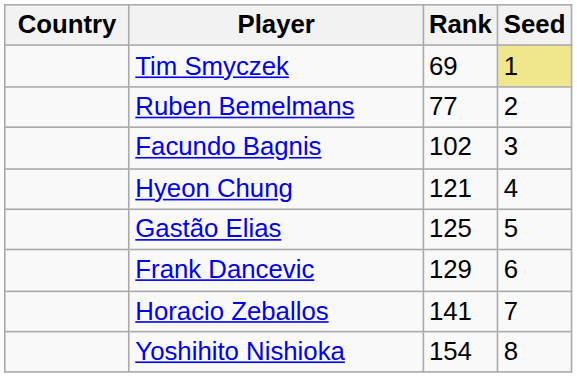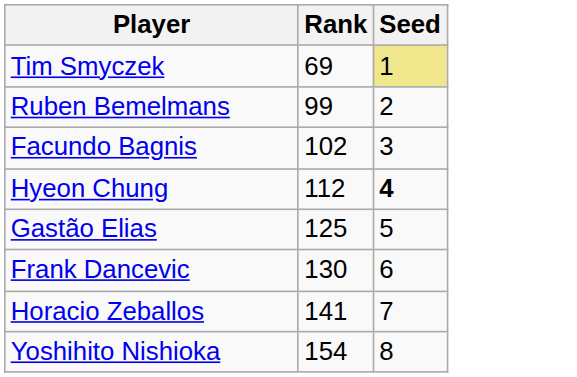- column: Country
Ruben Bemelmans | Rank: 77 -> 99
Hyeon Chung | Rank: 121 -> 112
Hyeon Chung | Seed: normal -> bold
Frank Dancevic | Rank: 129 -> 130
